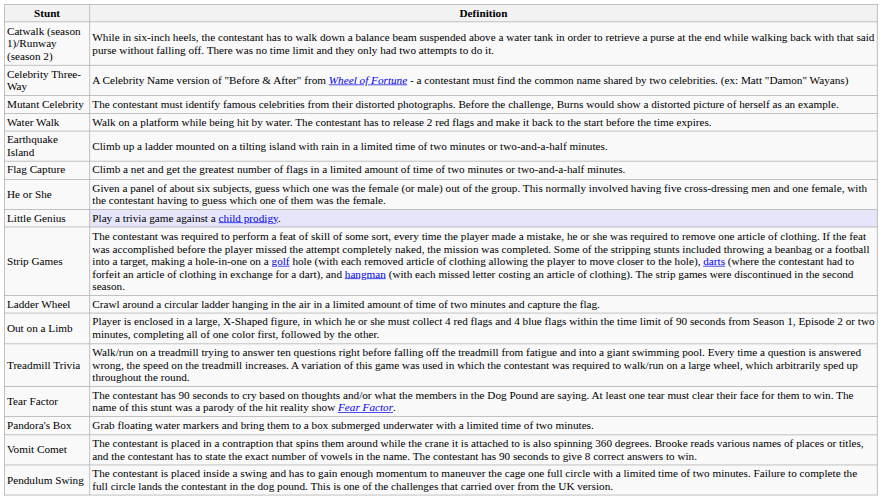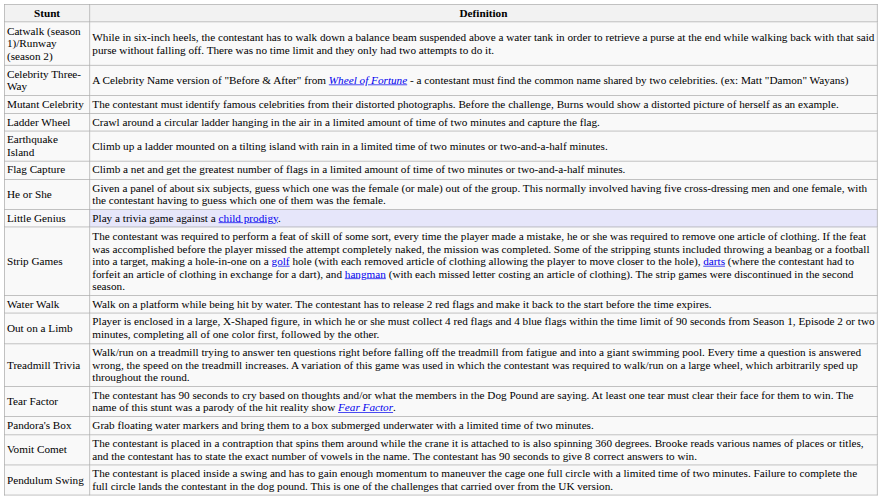rows swapped: Ladder Wheel <-> Water Walk
